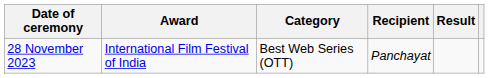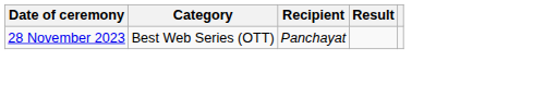- column: Award | International Film Festival of India
